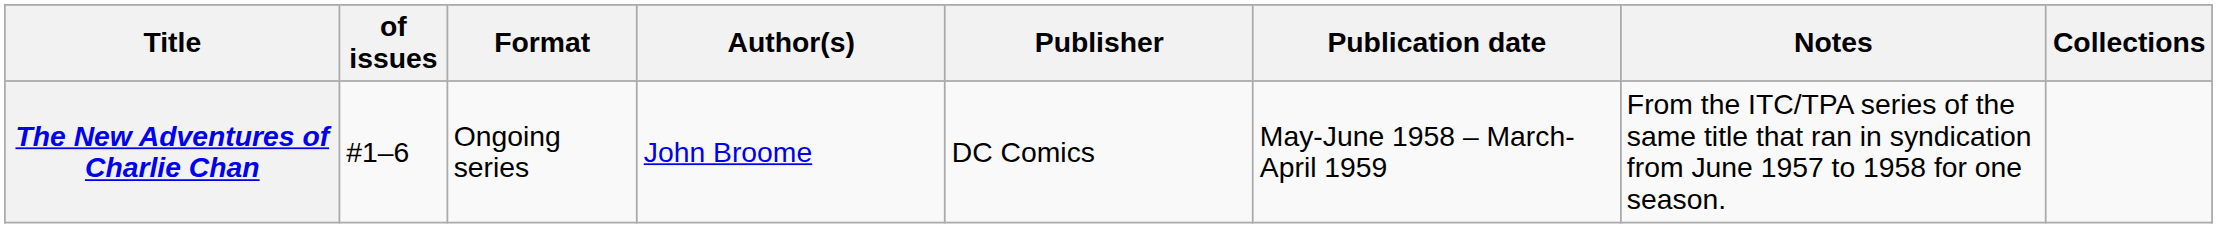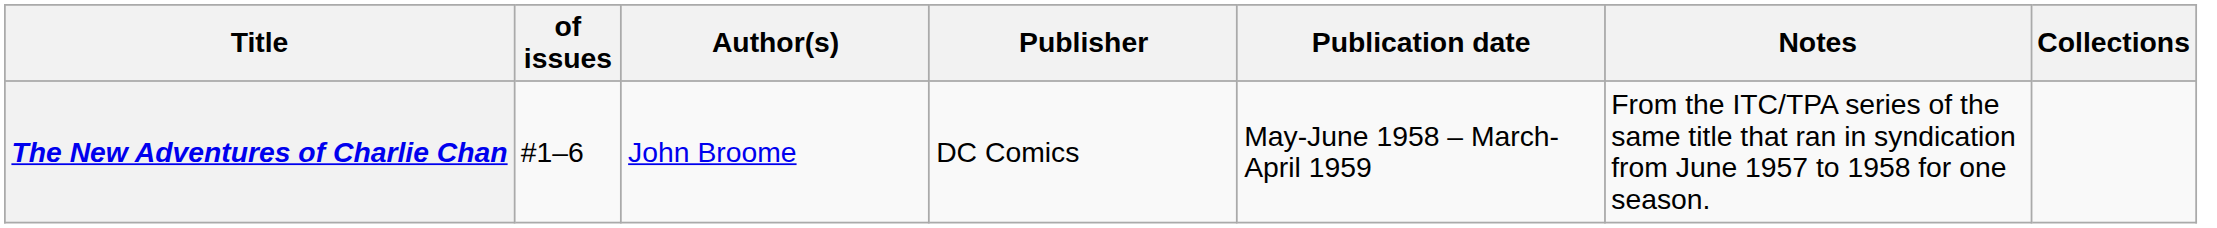- column: Format | Ongoing series
